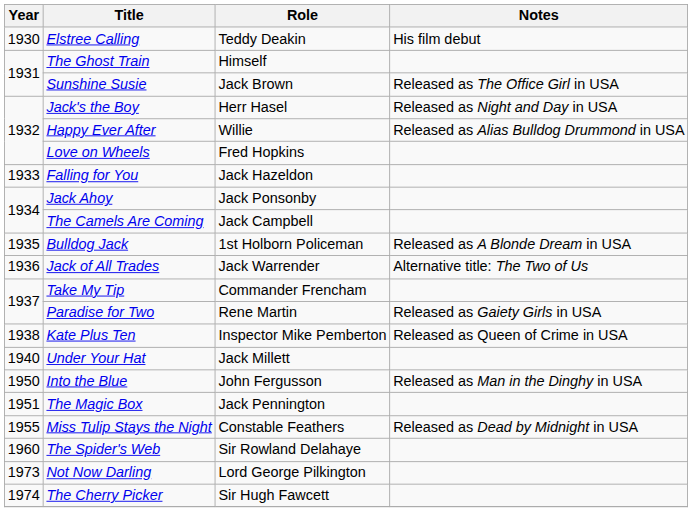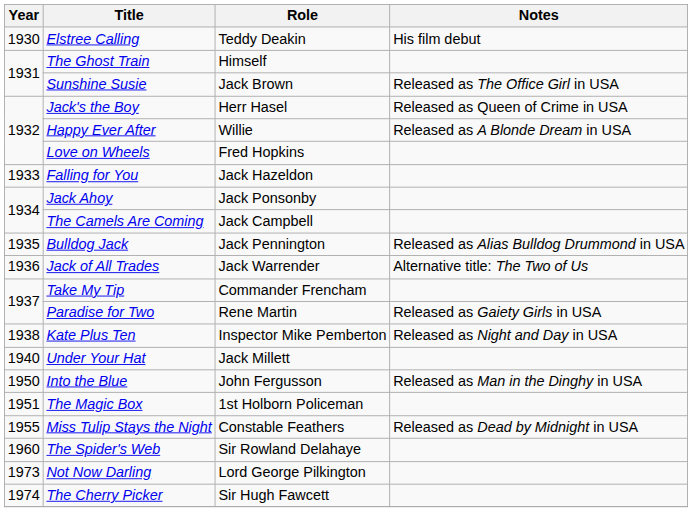Jack's the Boy | Notes: Released as Night and Day in USA -> Released as Queen of Crime in USA
Happy Ever After | Notes: Released as Alias Bulldog Drummond in USA -> Released as A Blonde Dream in USA
Bulldog Jack | Role: 1st Holborn Policeman -> Jack Pennington
Bulldog Jack | Notes: Released as A Blonde Dream in USA -> Released as Alias Bulldog Drummond in USA
Kate Plus Ten | Notes: Released as Queen of Crime in USA -> Released as Night and Day in USA
The Magic Box | Role: Jack Pennington -> 1st Holborn Policeman
